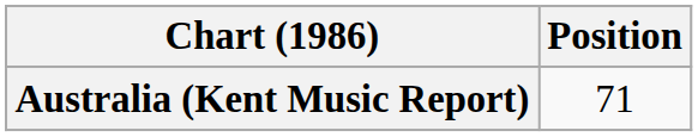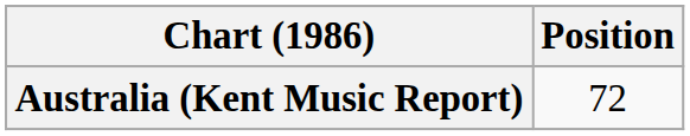Australia (Kent Music Report) | Position: 71 -> 72
